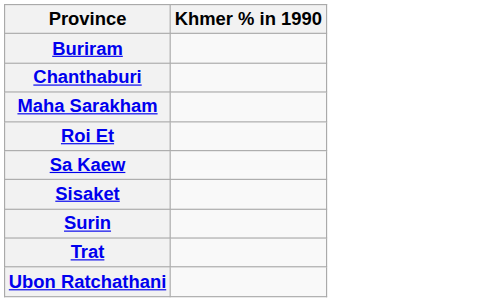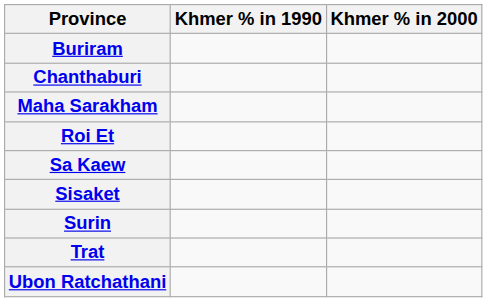+ column: Khmer % in 2000
